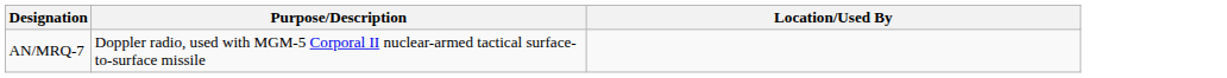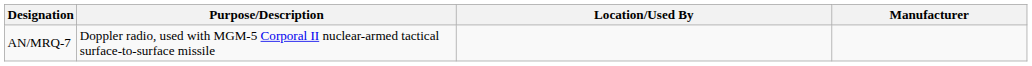+ column: Manufacturer
